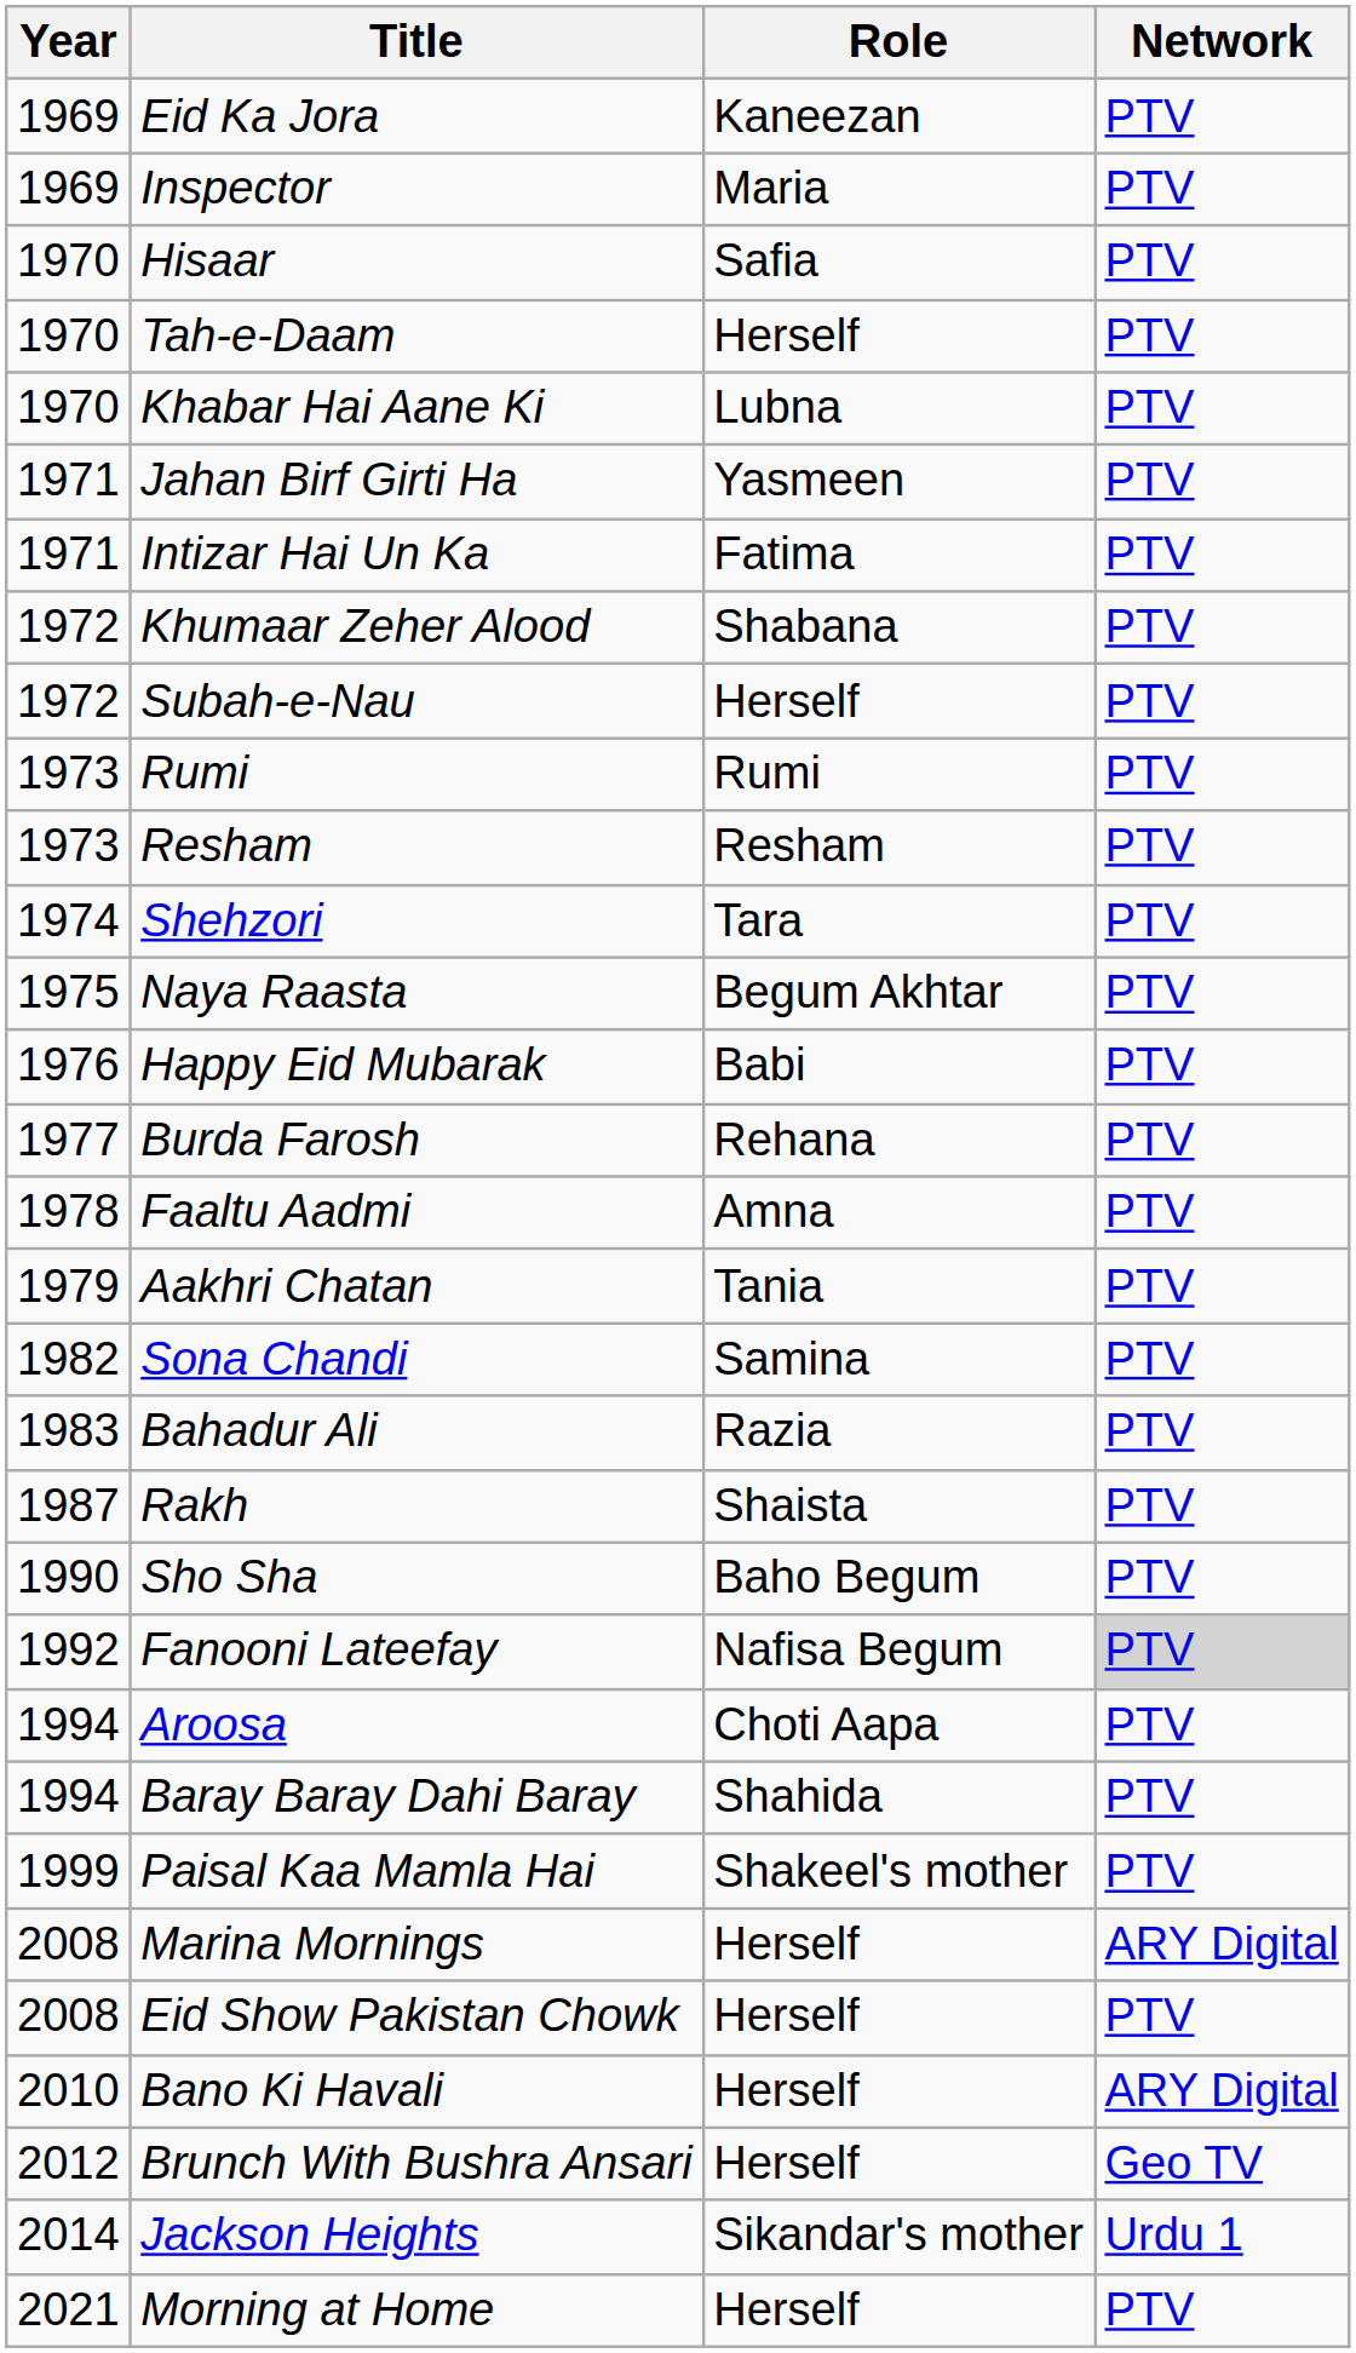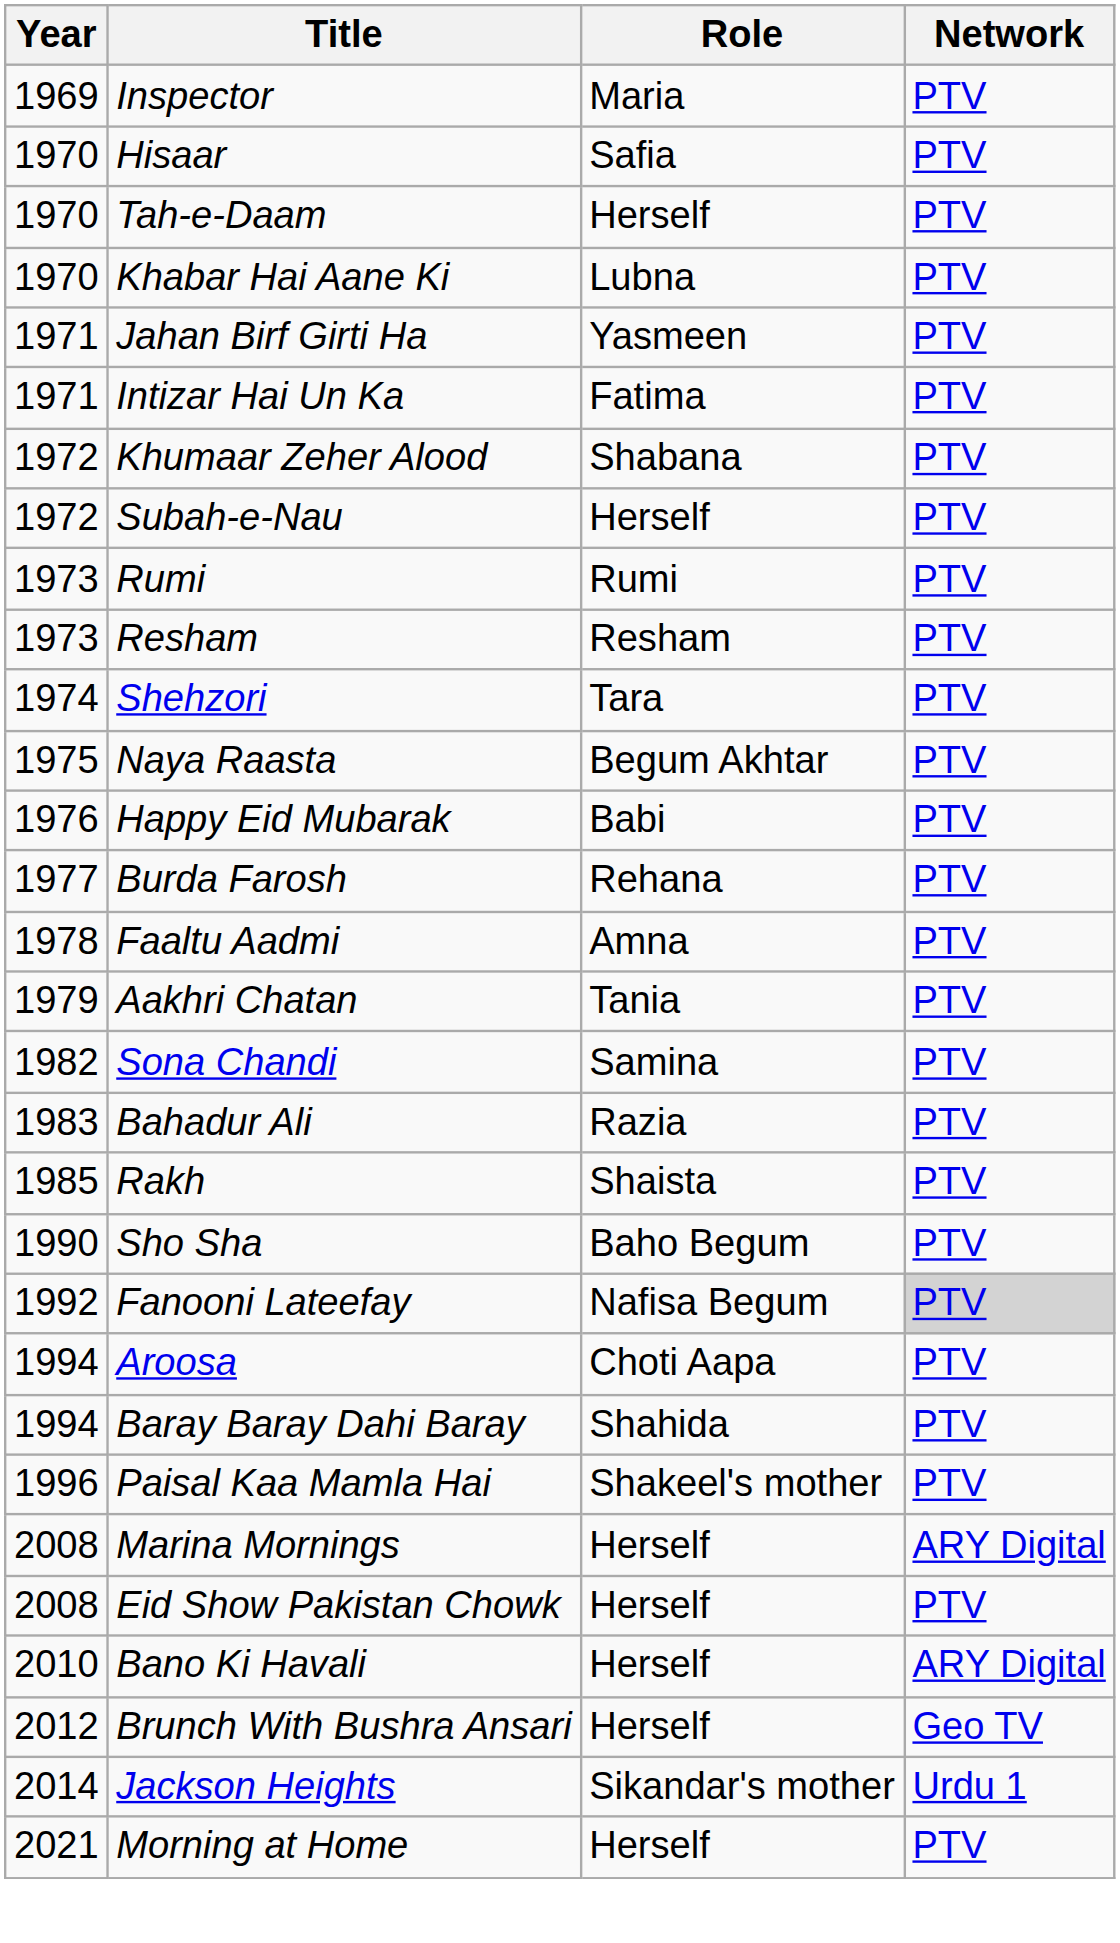- row: 1969 | Eid Ka Jora | Kaneezan | PTV
Rakh | Year: 1987 -> 1985
Paisal Kaa Mamla Hai | Year: 1999 -> 1996
